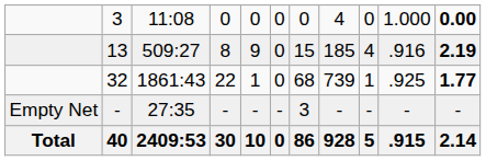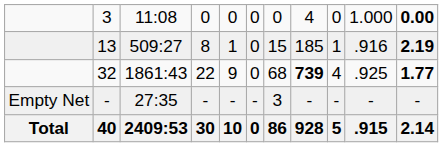13 | column 5: 9 -> 1
13 | column 9: 4 -> 1
32 | column 5: 1 -> 9
32 | column 8: normal -> bold
32 | column 9: 1 -> 4
